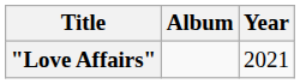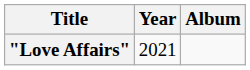columns swapped: Year <-> Album
